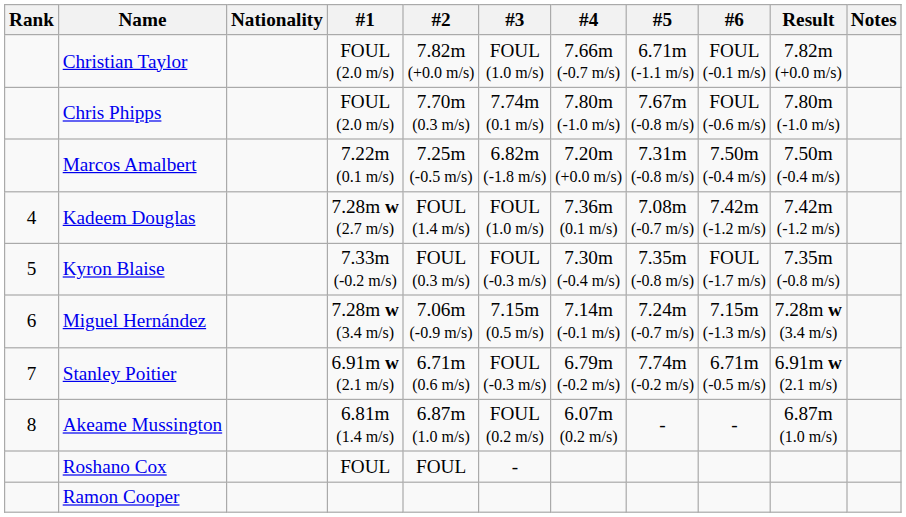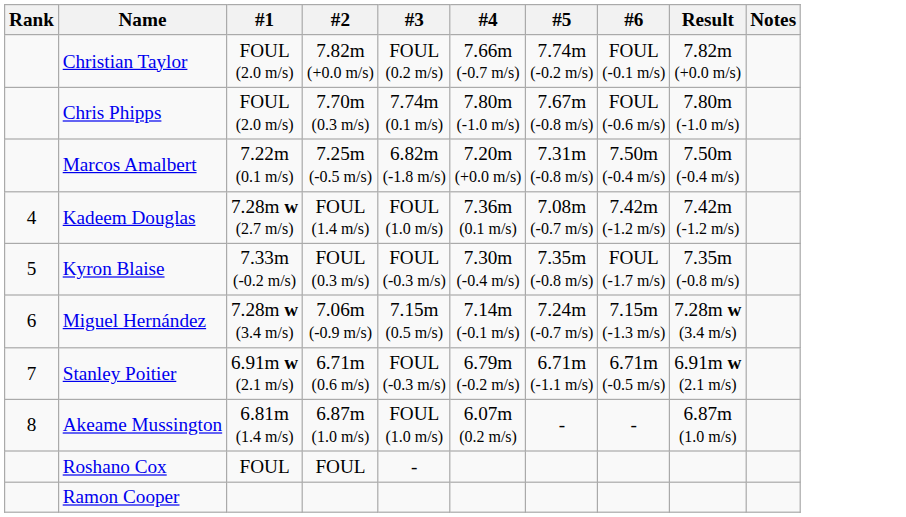- column: Nationality
Christian Taylor | #3: FOUL (1.0 m/s) -> FOUL (0.2 m/s)
Christian Taylor | #5: 6.71m (-1.1 m/s) -> 7.74m (-0.2 m/s)
Stanley Poitier | #5: 7.74m (-0.2 m/s) -> 6.71m (-1.1 m/s)
Akeame Mussington | #3: FOUL (0.2 m/s) -> FOUL (1.0 m/s)
